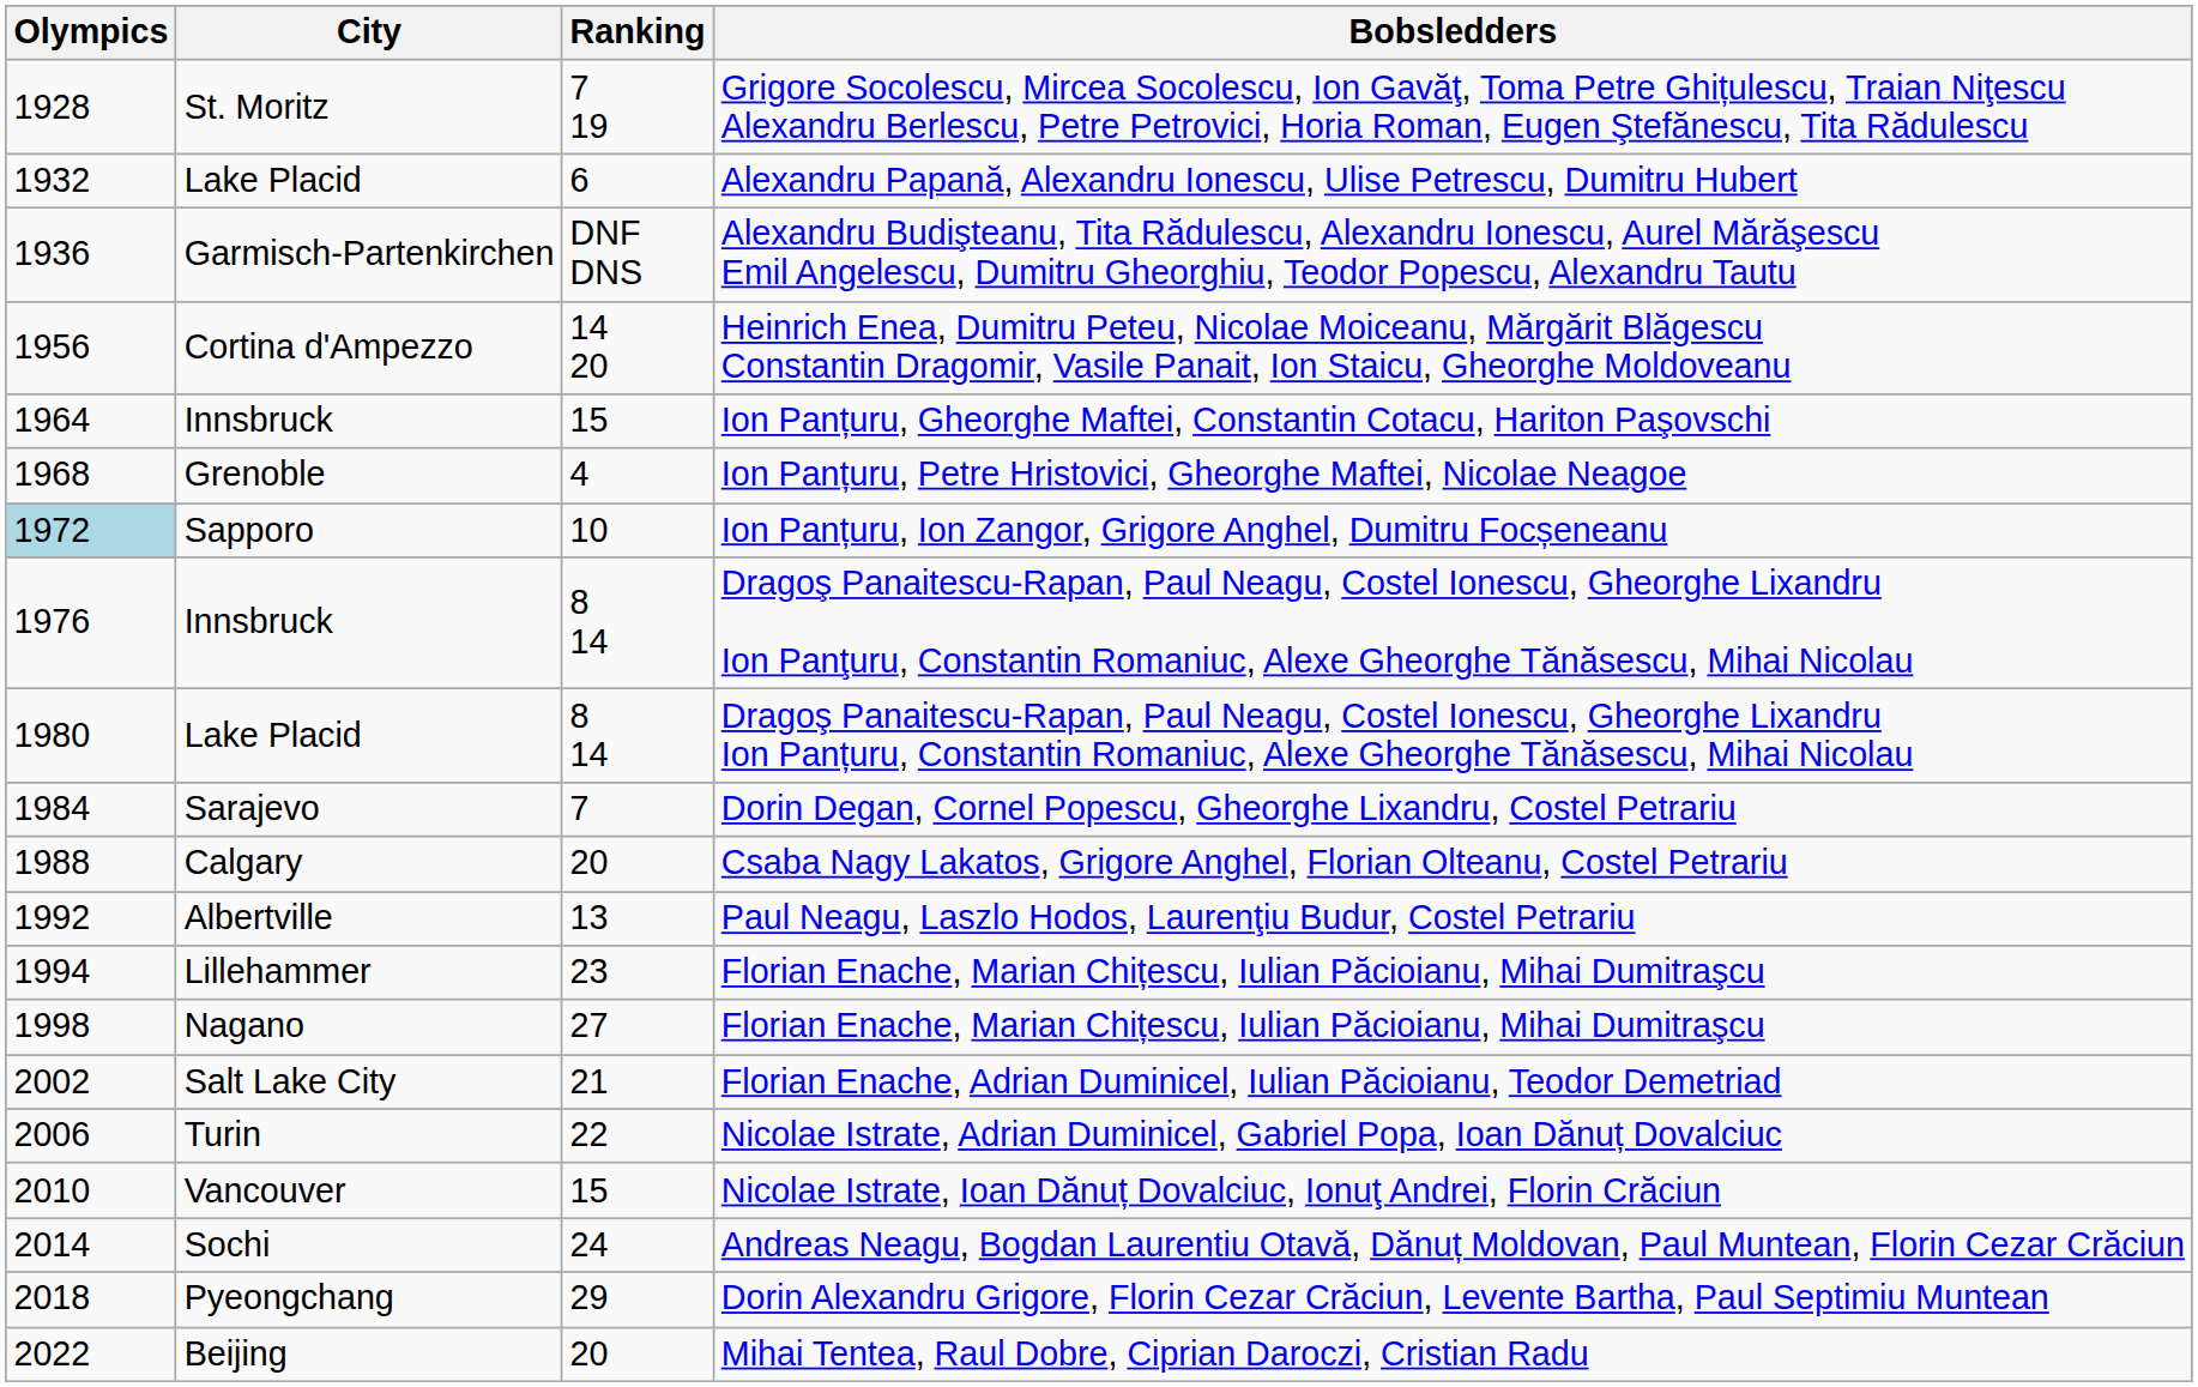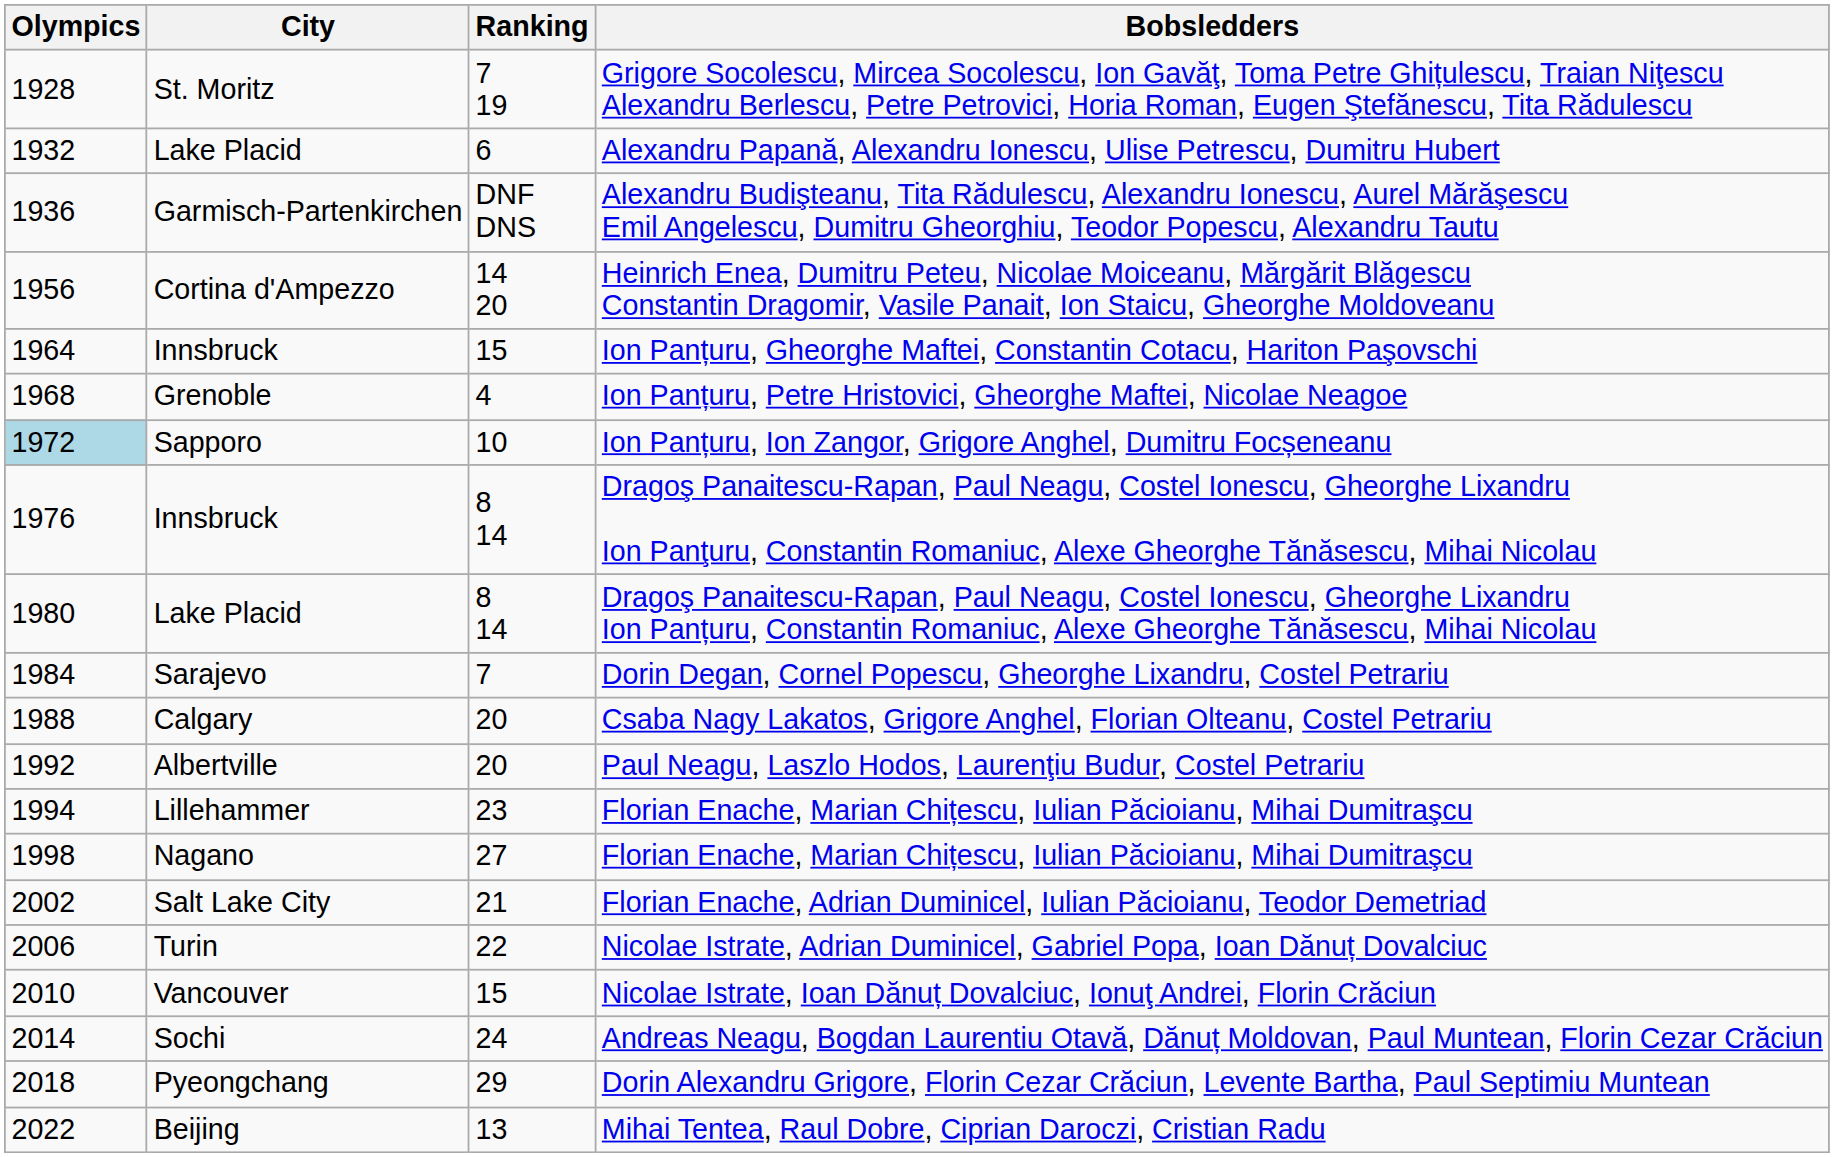Paul Neagu, Laszlo Hodos, Laurenţiu Budur, Costel Petrariu | Ranking: 13 -> 20
Mihai Tentea, Raul Dobre, Ciprian Daroczi, Cristian Radu | Ranking: 20 -> 13
